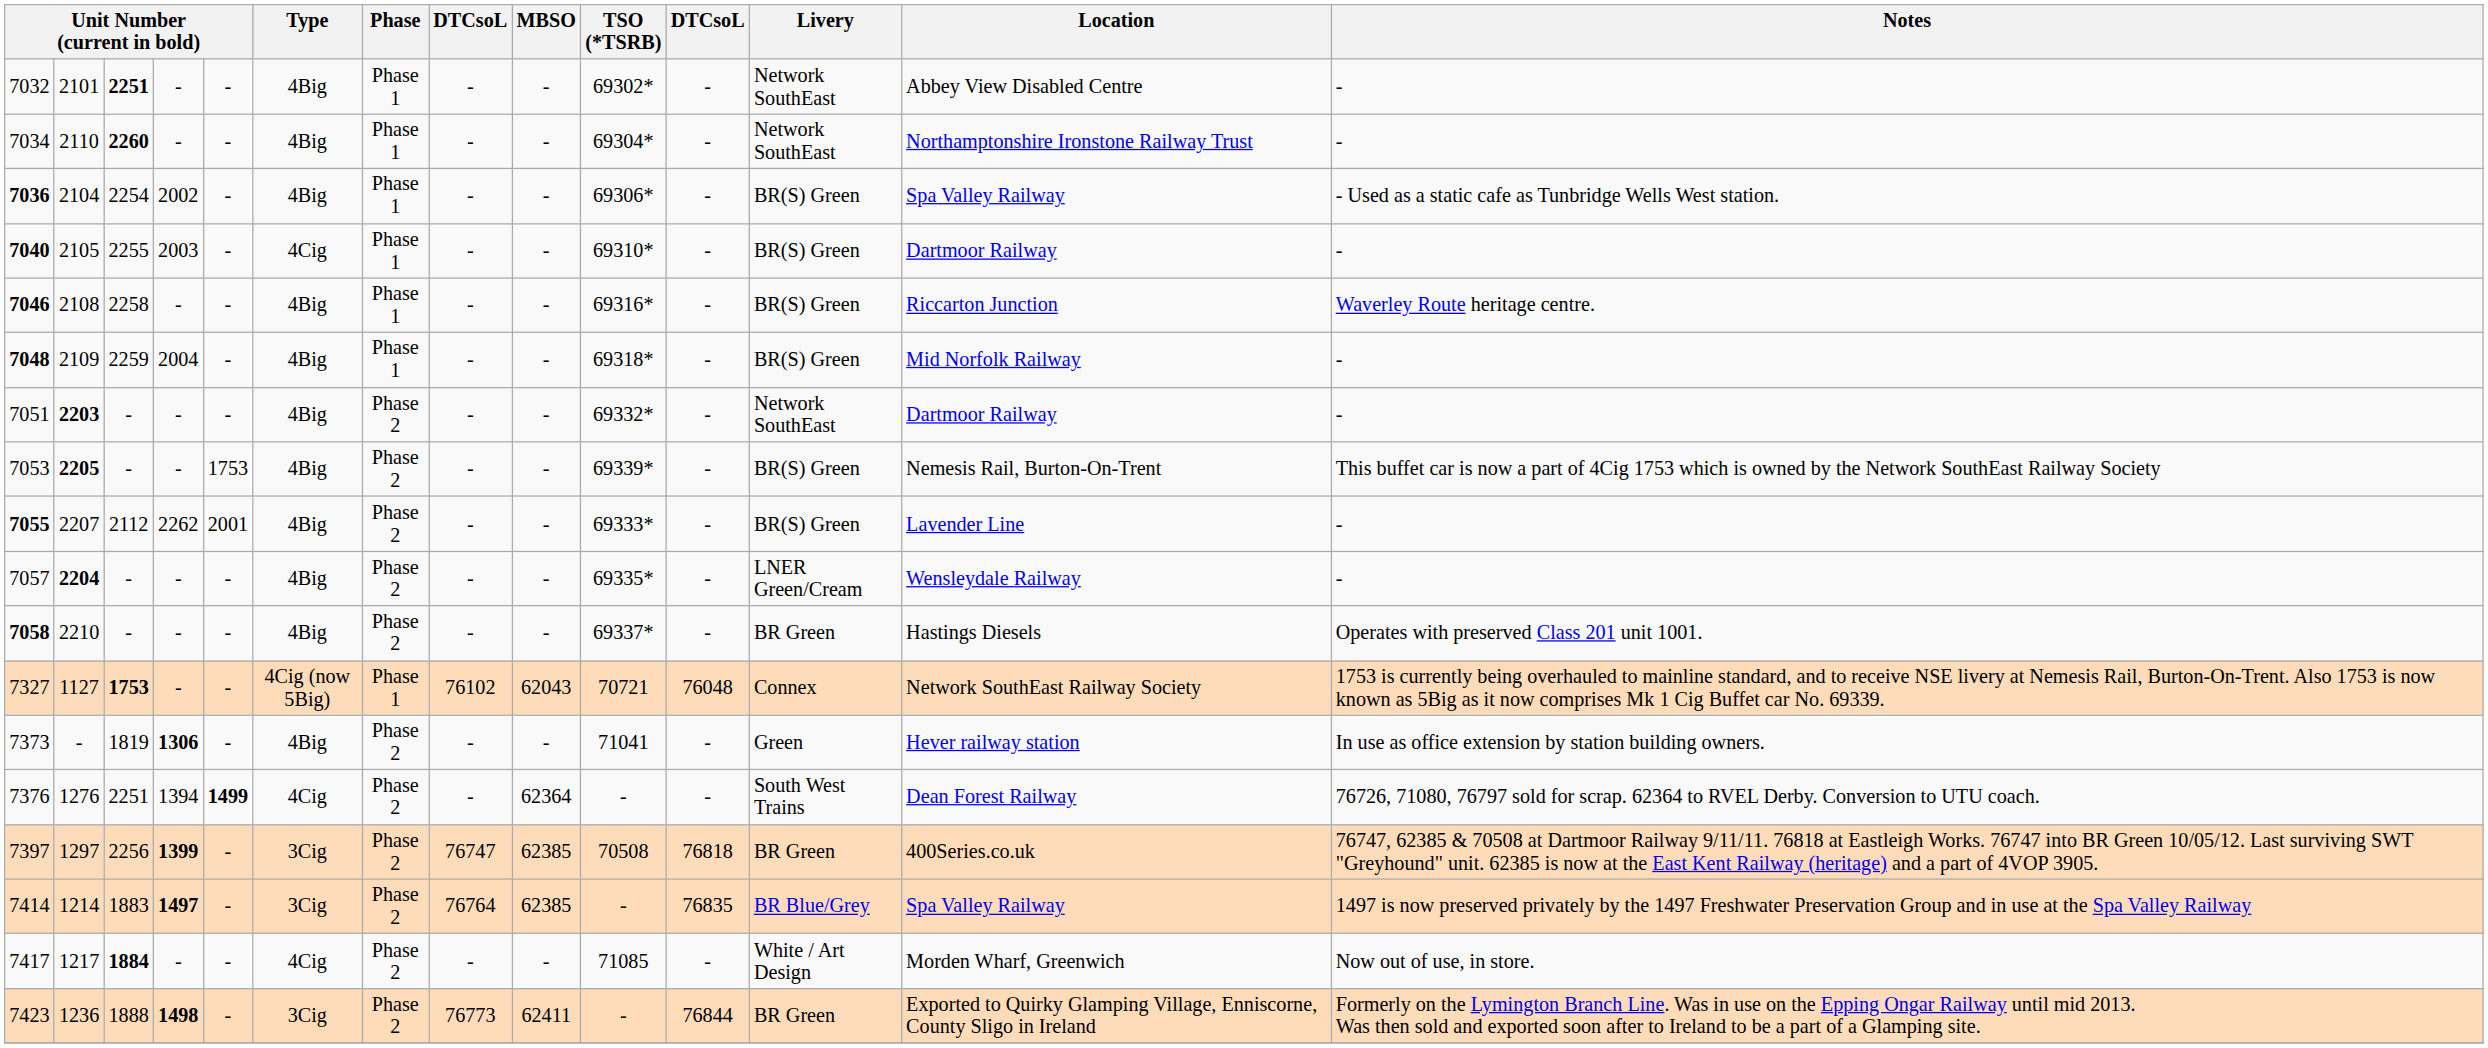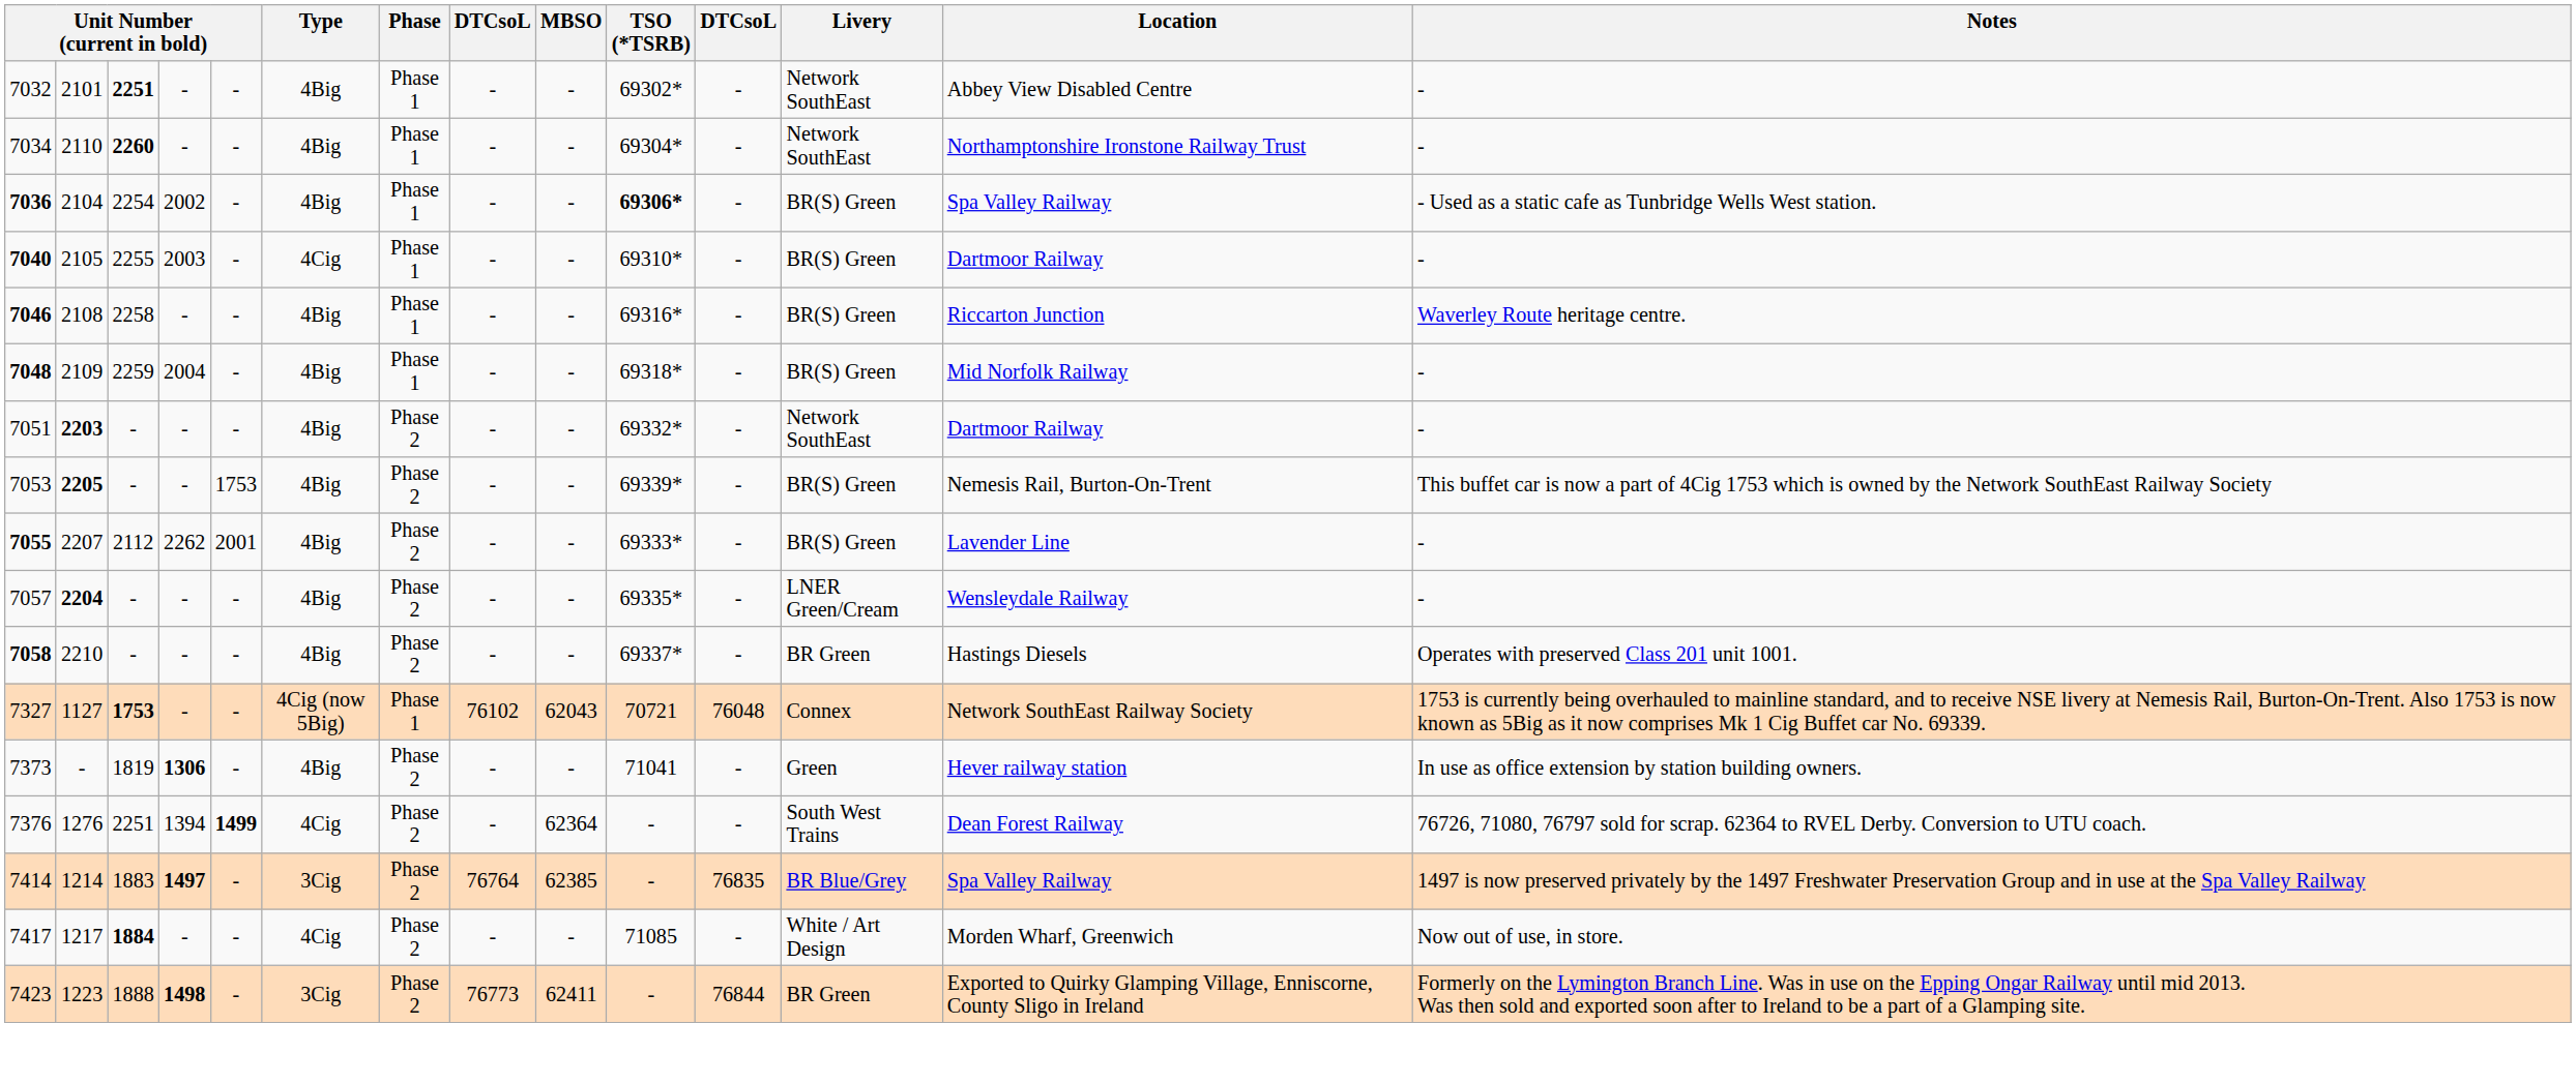7036 | TSO (*TSRB): normal -> bold
- row: 7397 | 1297 | 2256 | 1399 | - | 3Cig | Phase 2 | 76747 | 62385 | 70508 | 76818 | BR Green | 400Series.co.uk | 76747, 62385 & 70508 at Dartmoor Railway 9/11/11. 76818 at Eastleigh Works. 76747 into BR Green 10/05/12. Last surviving SWT "Greyhound" unit. 62385 is now at the East Kent Railway (heritage) and a part of 4VOP 3905.
7423 | column 2: 1236 -> 1223
